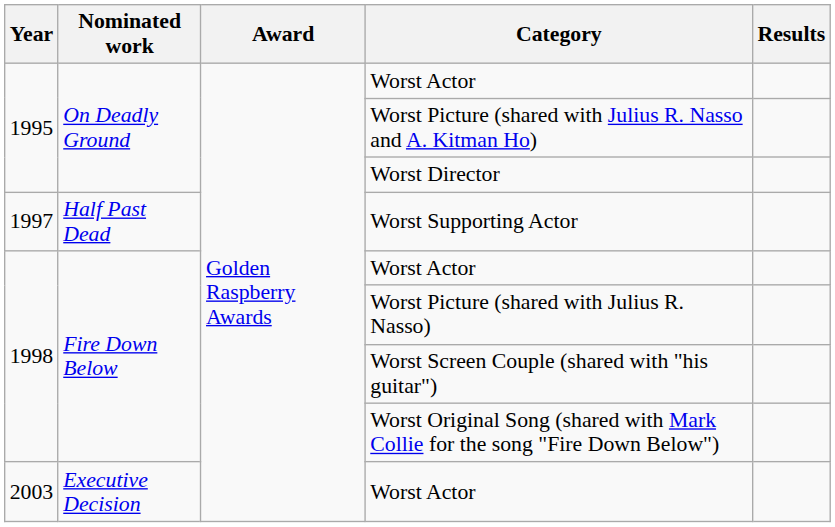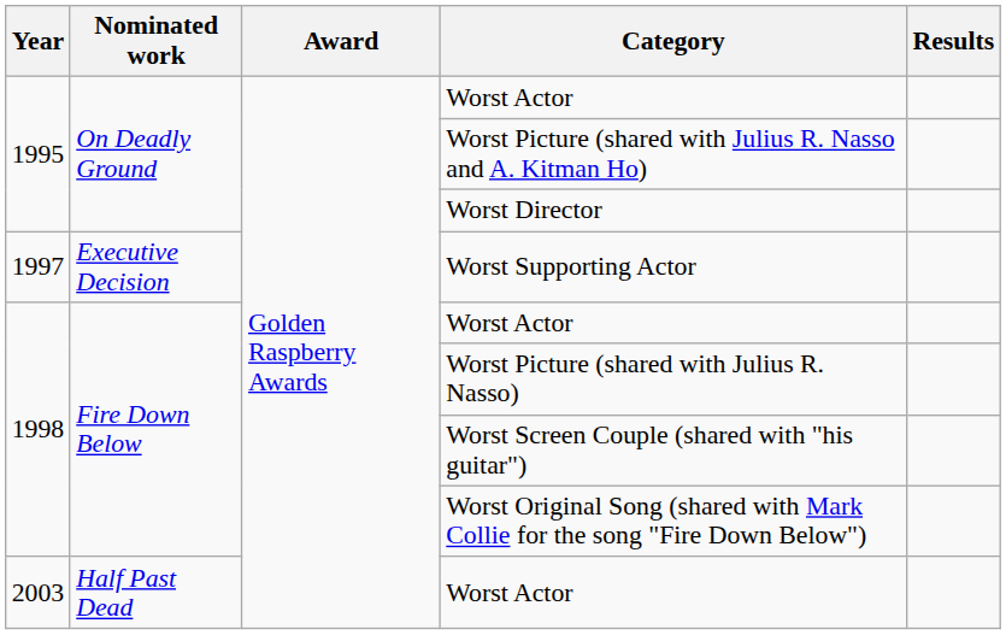Worst Supporting Actor | Nominated work: Half Past Dead -> Executive Decision
2003 / Worst Actor | Nominated work: Executive Decision -> Half Past Dead
